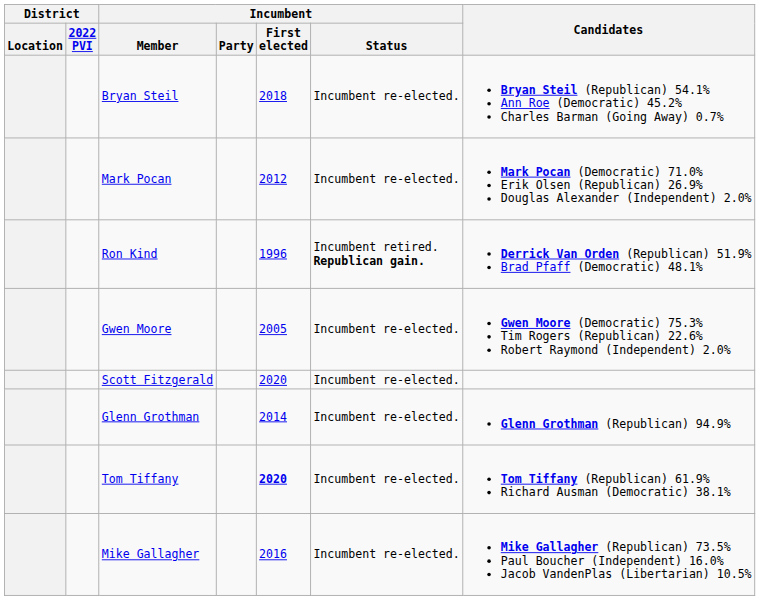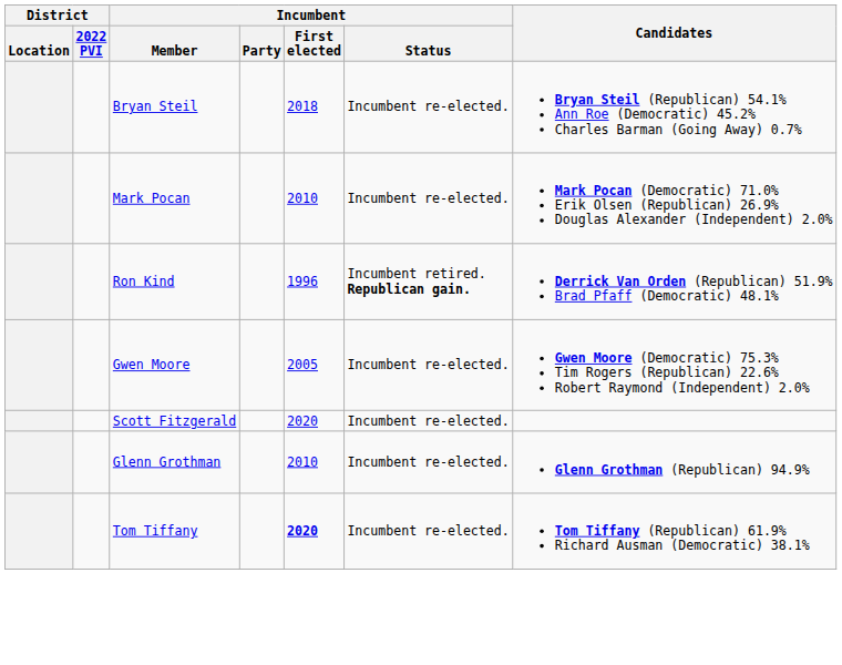Mark Pocan | Incumbent / First elected: 2012 -> 2010
Glenn Grothman | Incumbent / First elected: 2014 -> 2010
- row: Mike Gallagher | 2016 | Incumbent re-elected. | Mike Gallagher (Republican) 73.5% Paul Boucher (Independent) 16.0% Jacob VandenPlas (Libertarian) 10.5%
